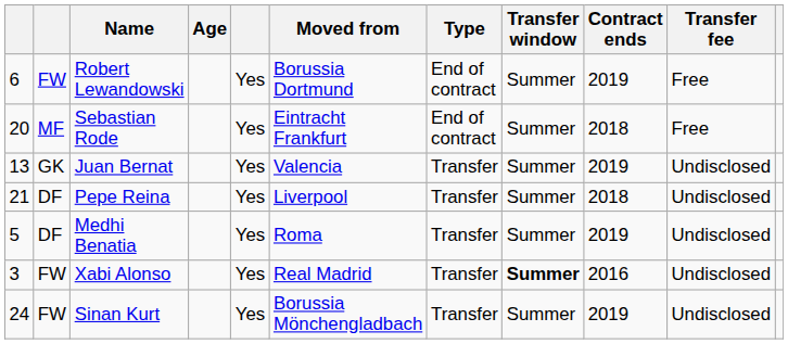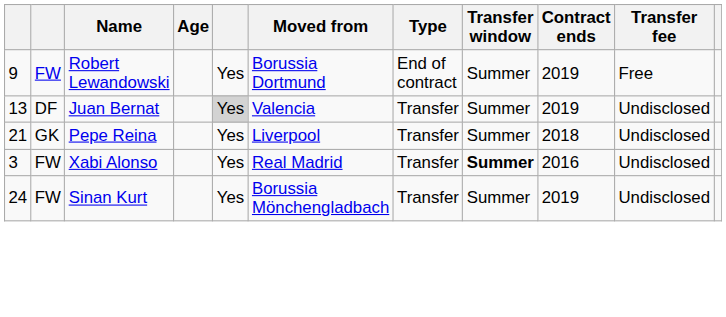Robert Lewandowski | column 1: 6 -> 9
- row: 20 | MF | Sebastian Rode | Yes | Eintracht Frankfurt | End of contract | Summer | 2018 | Free
Juan Bernat | column 2: GK -> DF
Juan Bernat | column 5: no background -> lightgrey background
Pepe Reina | column 2: DF -> GK
- row: 5 | DF | Medhi Benatia | Yes | Roma | Transfer | Summer | 2019 | Undisclosed
